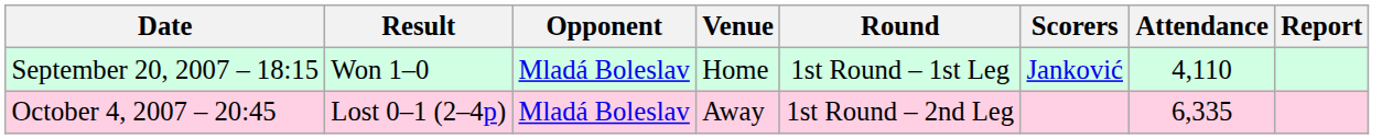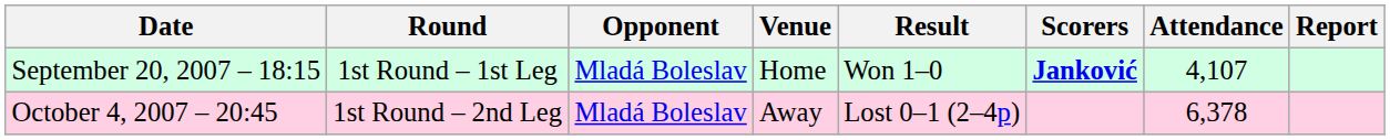columns swapped: Round <-> Result
September 20, 2007 – 18:15 | Scorers: normal -> bold
September 20, 2007 – 18:15 | Attendance: 4,110 -> 4,107
October 4, 2007 – 20:45 | Attendance: 6,335 -> 6,378
